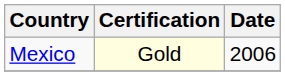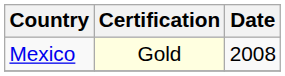Mexico | Date: 2006 -> 2008
